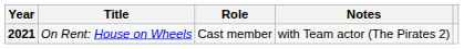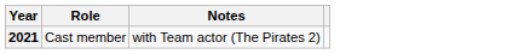- column: Title | On Rent: House on Wheels
